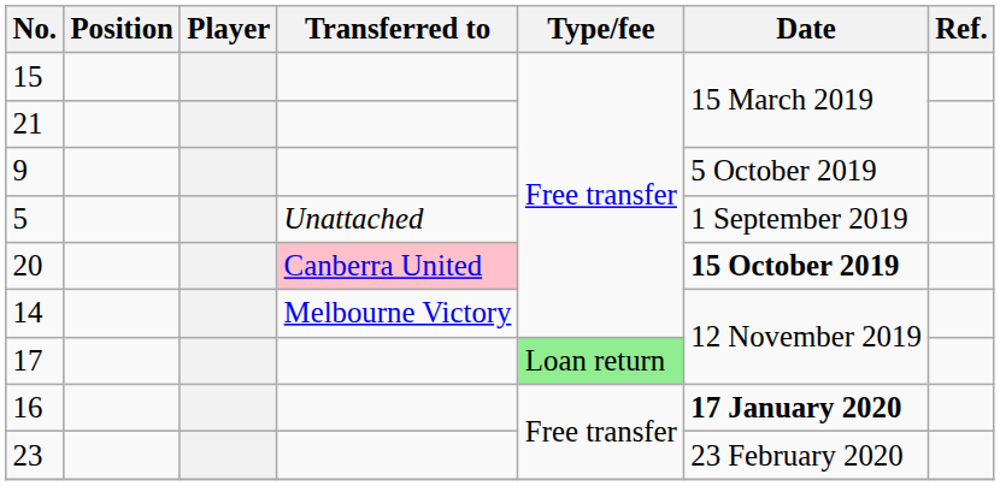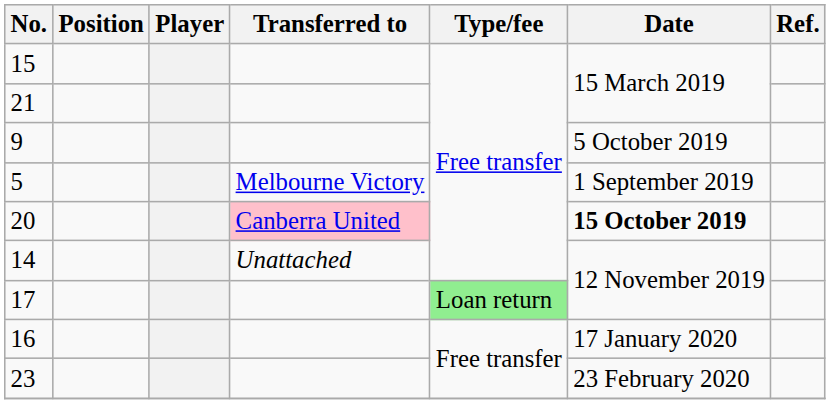5 | Transferred to: Unattached -> Melbourne Victory
14 | Transferred to: Melbourne Victory -> Unattached
16 | Date: bold -> normal
